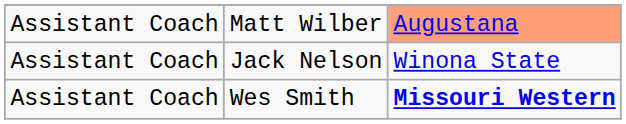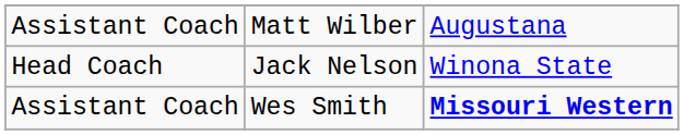Matt Wilber | column 3: lightsalmon background -> no background
Jack Nelson | column 1: Assistant Coach -> Head Coach
